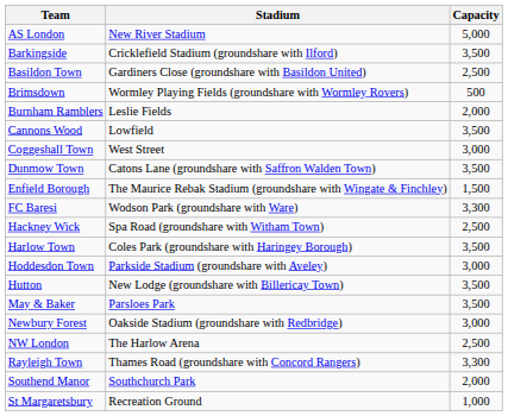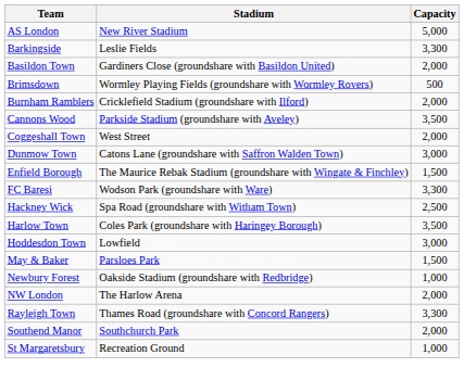Barkingside | Stadium: Cricklefield Stadium (groundshare with Ilford) -> Leslie Fields
Barkingside | Capacity: 3,500 -> 3,300
Basildon Town | Capacity: 2,500 -> 2,000
Burnham Ramblers | Stadium: Leslie Fields -> Cricklefield Stadium (groundshare with Ilford)
Cannons Wood | Stadium: Lowfield -> Parkside Stadium (groundshare with Aveley)
Coggeshall Town | Capacity: 3,000 -> 2,000
Dunmow Town | Capacity: 3,500 -> 3,000
Hoddesdon Town | Stadium: Parkside Stadium (groundshare with Aveley) -> Lowfield
- row: Hutton | New Lodge (groundshare with Billericay Town) | 3,500
May & Baker | Capacity: 3,500 -> 1,500
Newbury Forest | Capacity: 3,000 -> 1,000
NW London | Capacity: 2,500 -> 2,000
